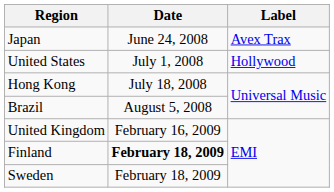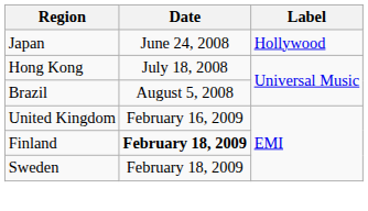Japan | Label: Avex Trax -> Hollywood
- row: United States | July 1, 2008 | Hollywood
